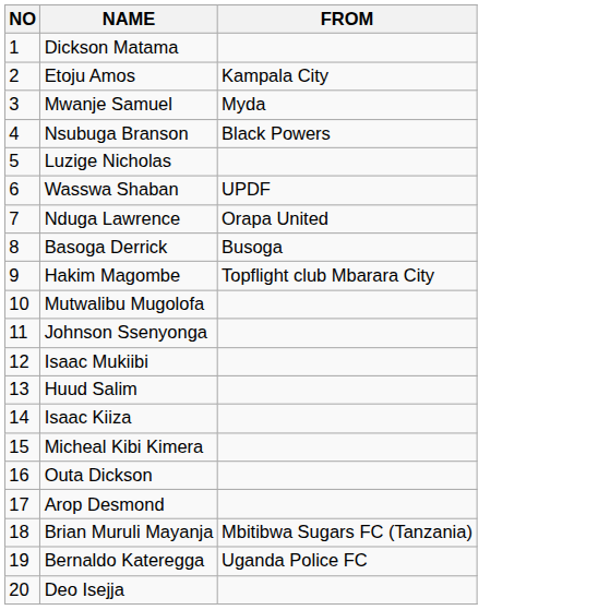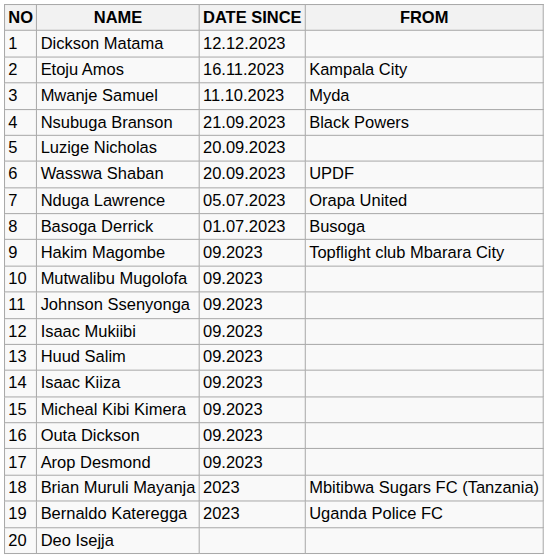+ column: DATE SINCE | 12.12.2023 | 16.11.2023 | 11.10.2023 | 21.09.2023 | 20.09.2023 | 20.09.2023 | 05.07.2023 | 01.07.2023 | 09.2023 | 09.2023 | 09.2023 | 09.2023 | 09.2023 | 09.2023 | 09.2023 | 09.2023 | 09.2023 | 2023 | 2023
